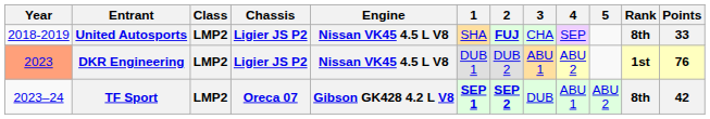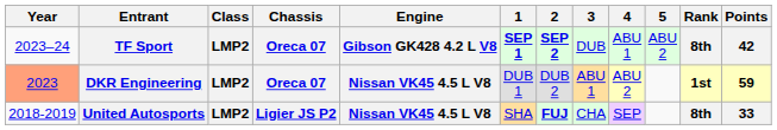rows swapped: United Autosports <-> TF Sport
DKR Engineering | Chassis: Ligier JS P2 -> Oreca 07
DKR Engineering | Points: 76 -> 59
